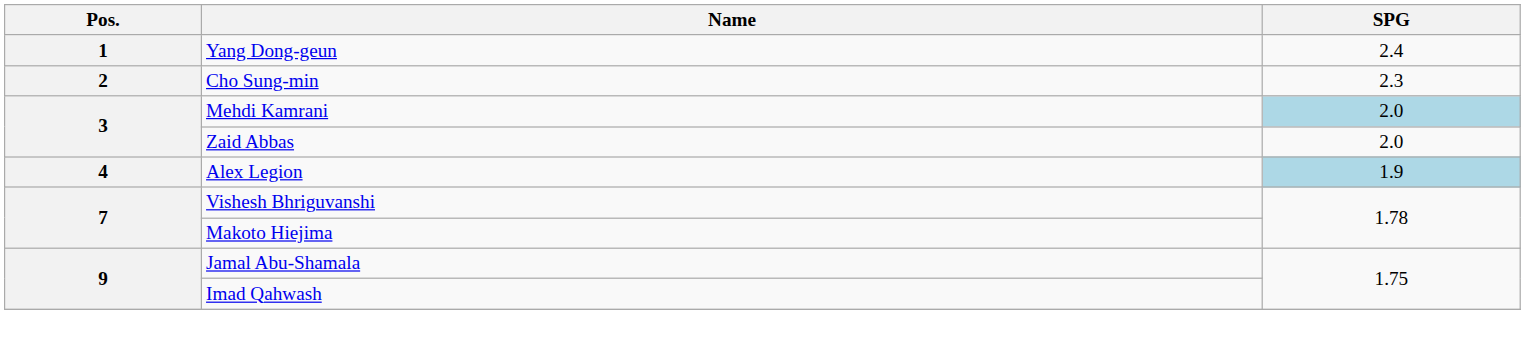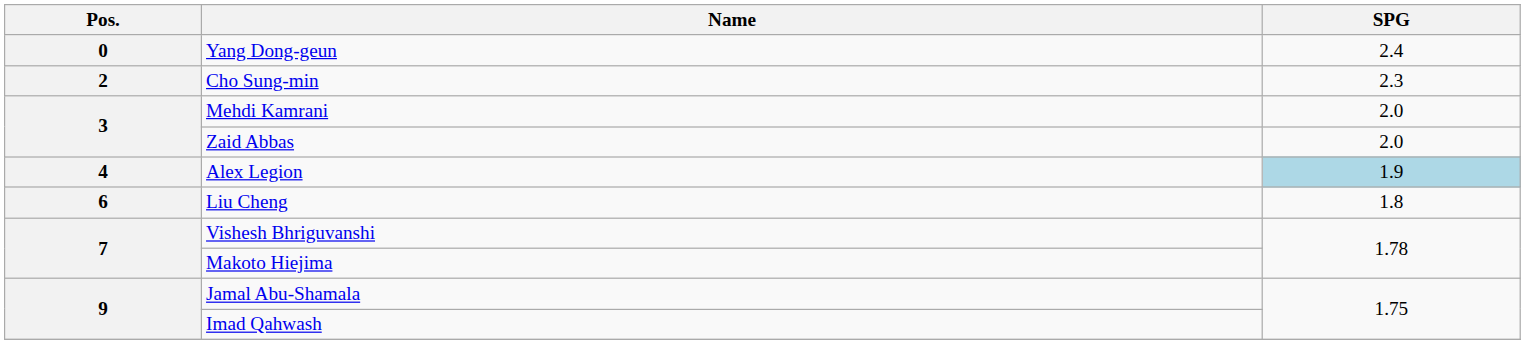Yang Dong-geun | Pos.: 1 -> 0
Mehdi Kamrani | SPG: lightblue background -> no background
+ row: 6 | Liu Cheng | 1.8
